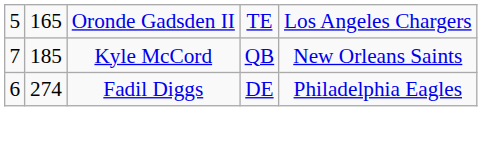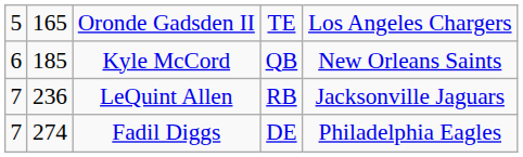Kyle McCord | column 1: 7 -> 6
+ row: 7 | 236 | LeQuint Allen | RB | Jacksonville Jaguars
Fadil Diggs | column 1: 6 -> 7
